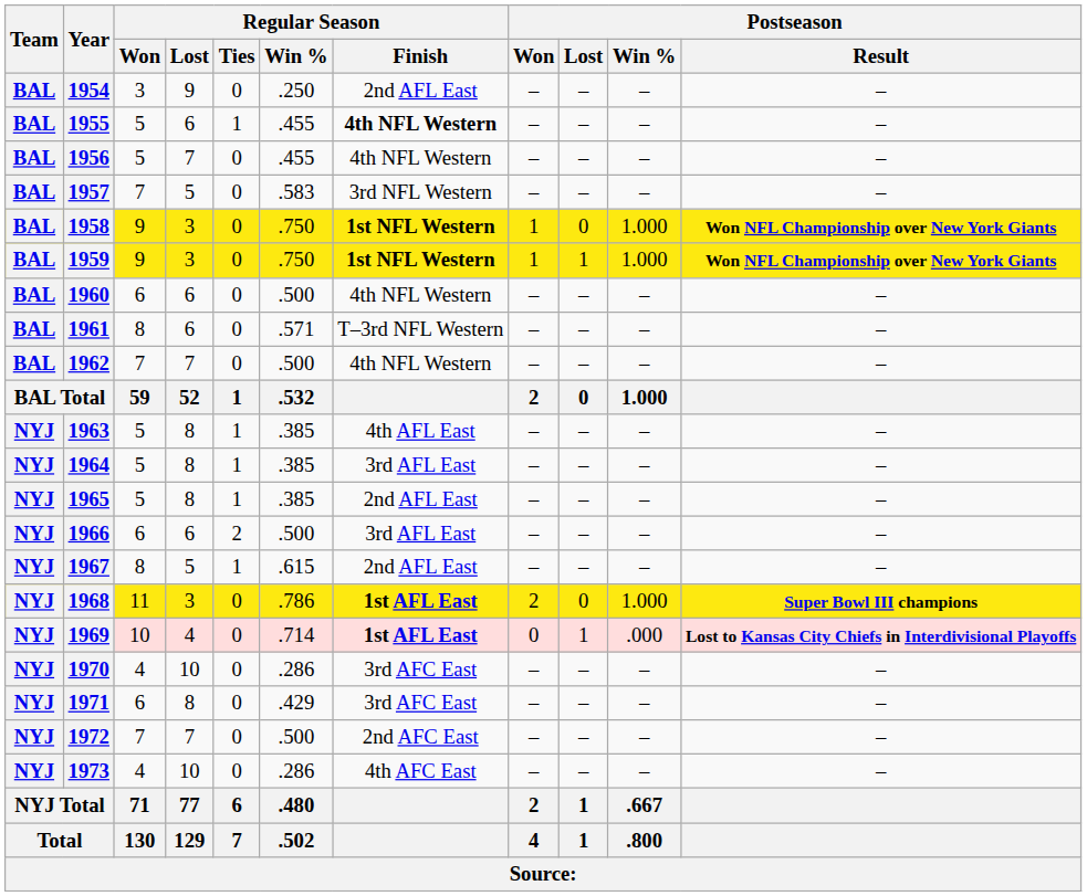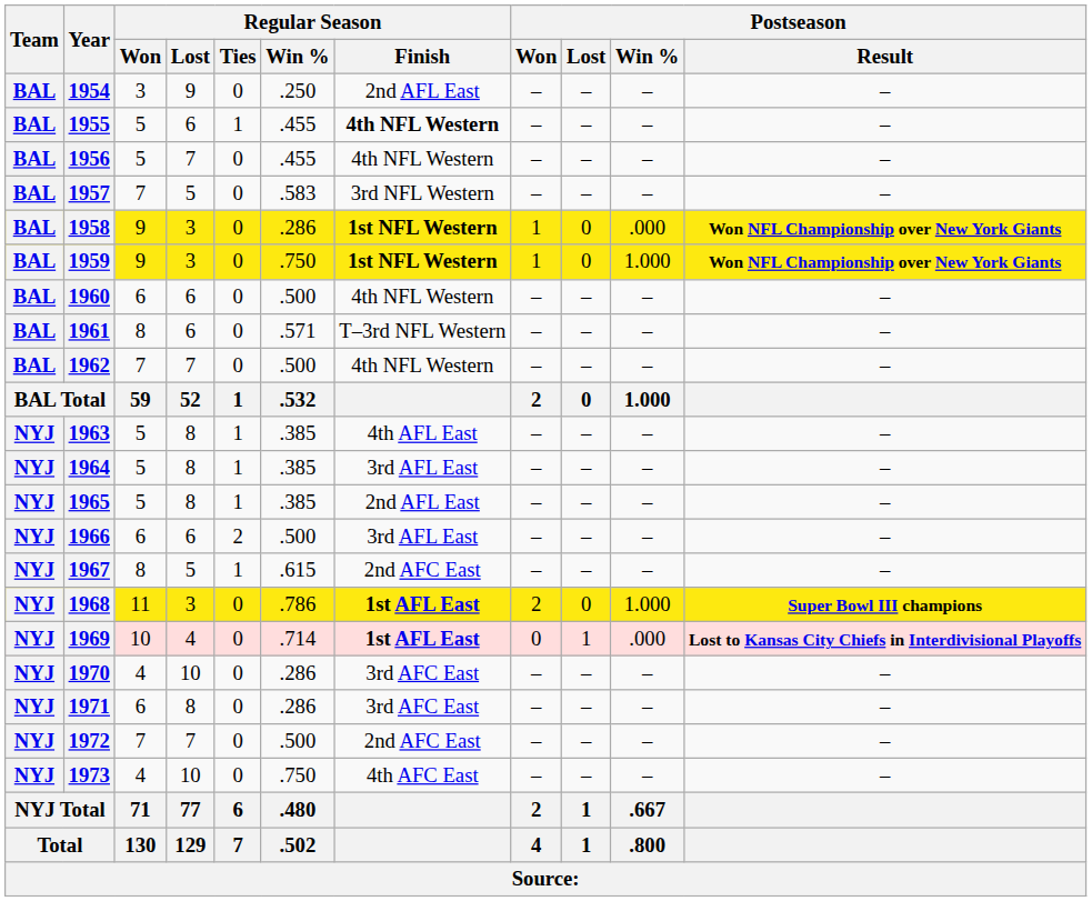1958 | Regular Season / Win %: .750 -> .286
1958 | Postseason / Win %: 1.000 -> .000
1959 | Postseason / Lost: 1 -> 0
1967 | Regular Season / Finish: 2nd AFL East -> 2nd AFC East
1971 | Regular Season / Win %: .429 -> .286
1973 | Regular Season / Win %: .286 -> .750
